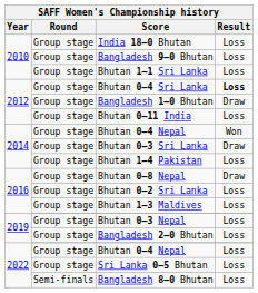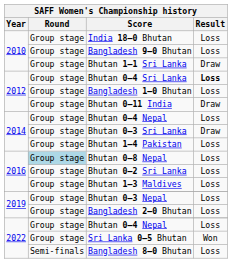Bhutan 1–1 Sri Lanka | Result: Loss -> Draw
Bangladesh 1–0 Bhutan | Result: Draw -> Loss
Bhutan 0–11 India | Result: Loss -> Draw
2014 / Bhutan 0–4 Nepal | Result: Won -> Loss
Bhutan 0–8 Nepal | Round: no background -> lightblue background
Bhutan 0–8 Nepal | Result: Draw -> Loss
Sri Lanka 0–5 Bhutan | Result: Loss -> Won
